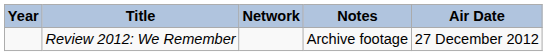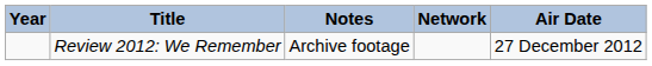columns swapped: Network <-> Notes
